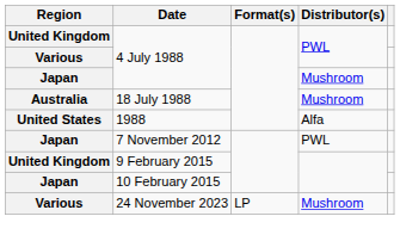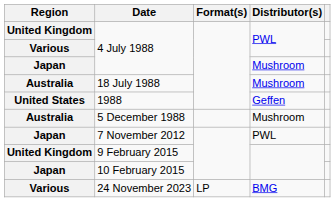1988 | Distributor(s): Alfa -> Geffen
+ row: Australia | 5 December 1988 | Mushroom
24 November 2023 | Distributor(s): Mushroom -> BMG
